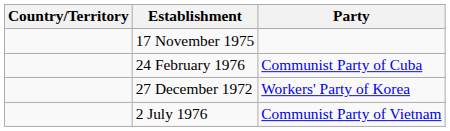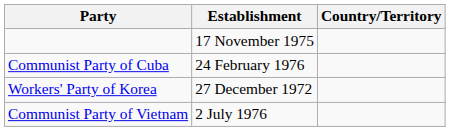columns swapped: Country/Territory <-> Party
